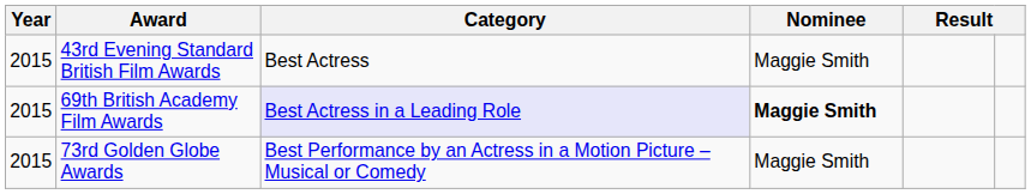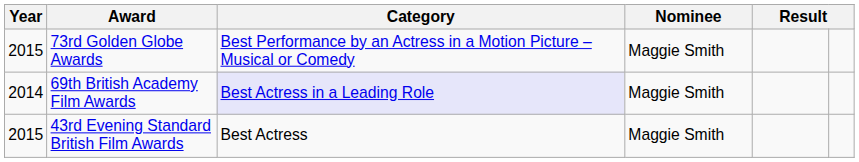rows swapped: 73rd Golden Globe Awards <-> 43rd Evening Standard British Film Awards
69th British Academy Film Awards | Year: 2015 -> 2014
69th British Academy Film Awards | Nominee: bold -> normal
